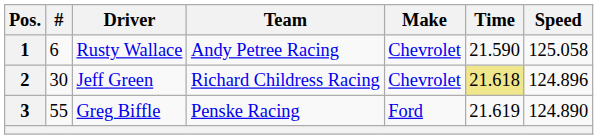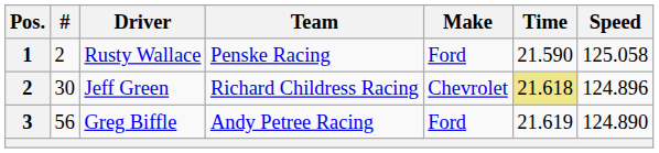Rusty Wallace | #: 6 -> 2
Rusty Wallace | Team: Andy Petree Racing -> Penske Racing
Rusty Wallace | Make: Chevrolet -> Ford
Greg Biffle | #: 55 -> 56
Greg Biffle | Team: Penske Racing -> Andy Petree Racing
